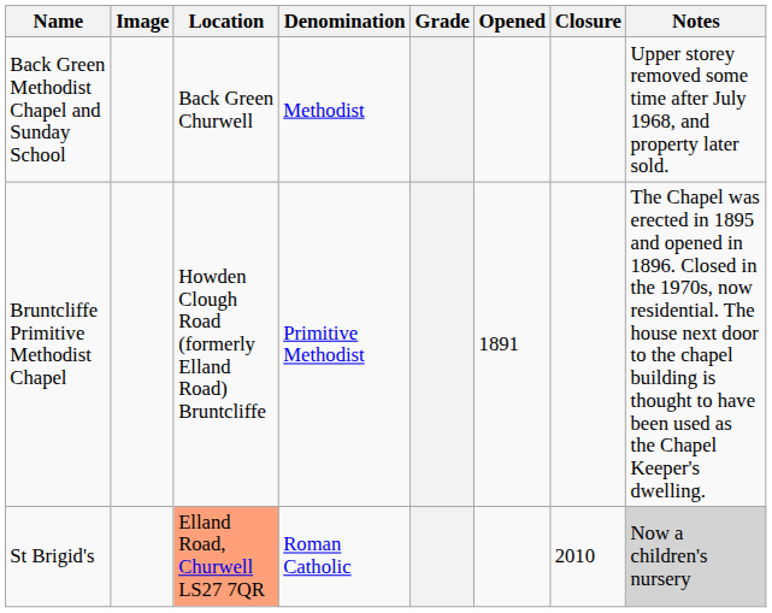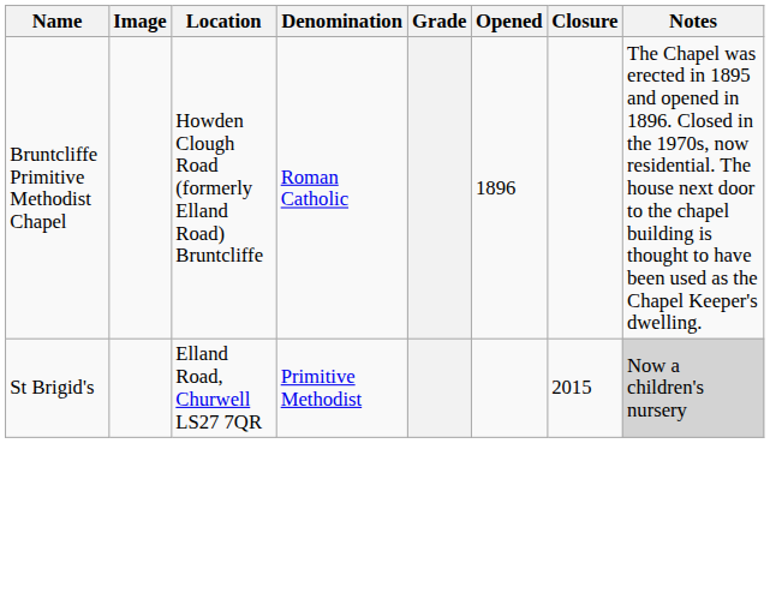- row: Back Green Methodist Chapel and Sunday School | Back Green Churwell | Methodist | Upper storey removed some time after July 1968, and property later sold.
Bruntcliffe Primitive Methodist Chapel | Denomination: Primitive Methodist -> Roman Catholic
Bruntcliffe Primitive Methodist Chapel | Opened: 1891 -> 1896
St Brigid's | Location: lightsalmon background -> no background
St Brigid's | Denomination: Roman Catholic -> Primitive Methodist
St Brigid's | Closure: 2010 -> 2015
